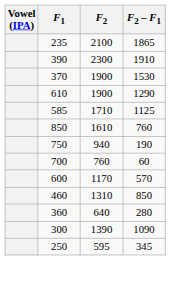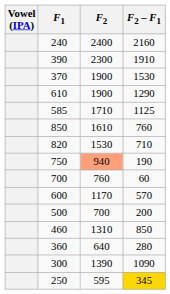+ row: 240 | 2400 | 2160
- row: 235 | 2100 | 1865
+ row: 820 | 1530 | 710
750 | F2: no background -> lightsalmon background
+ row: 500 | 700 | 200
250 | F2 – F1: no background -> gold background
